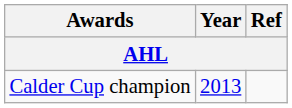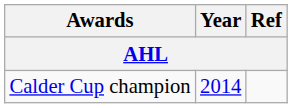Calder Cup champion | Year: 2013 -> 2014
